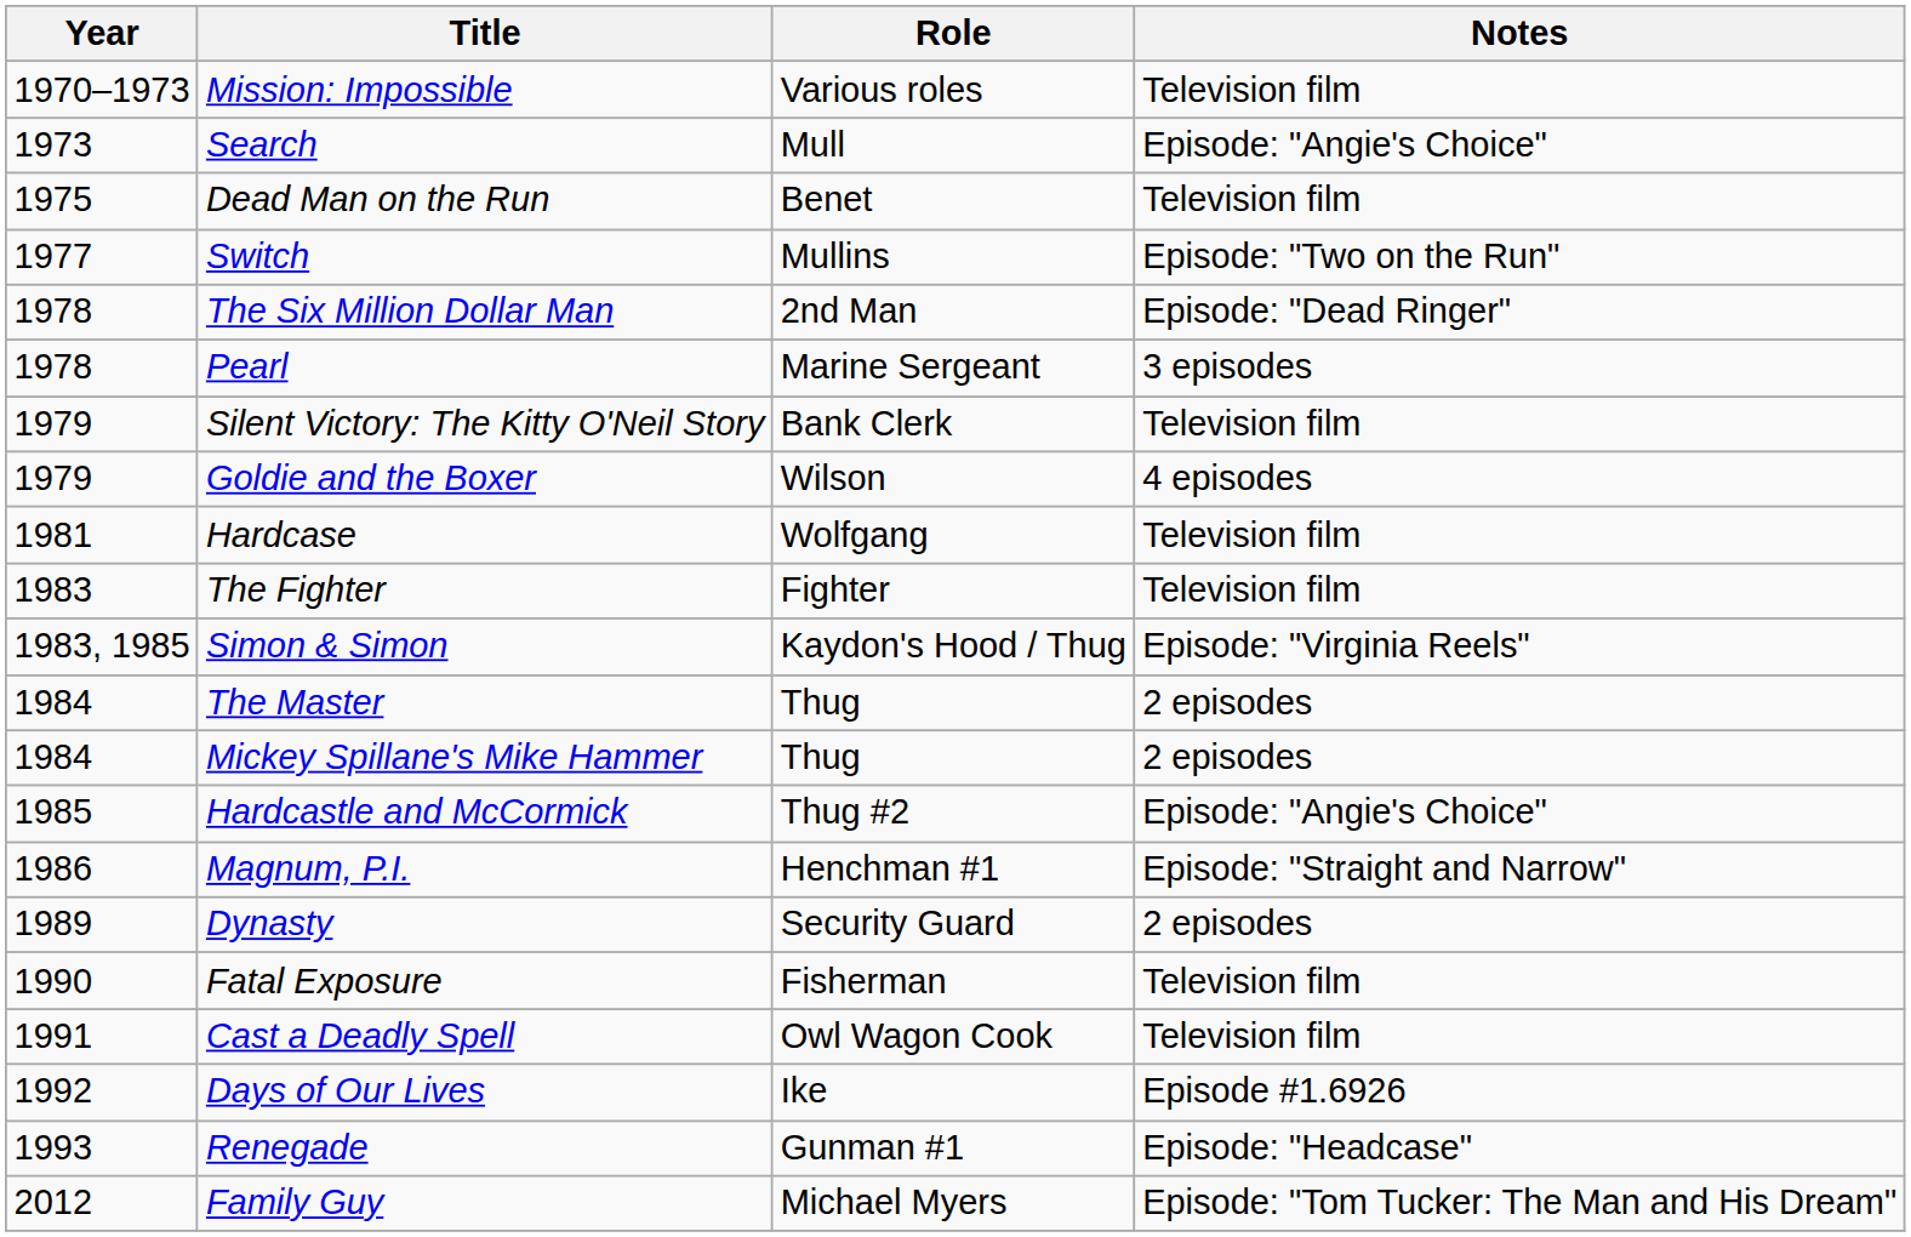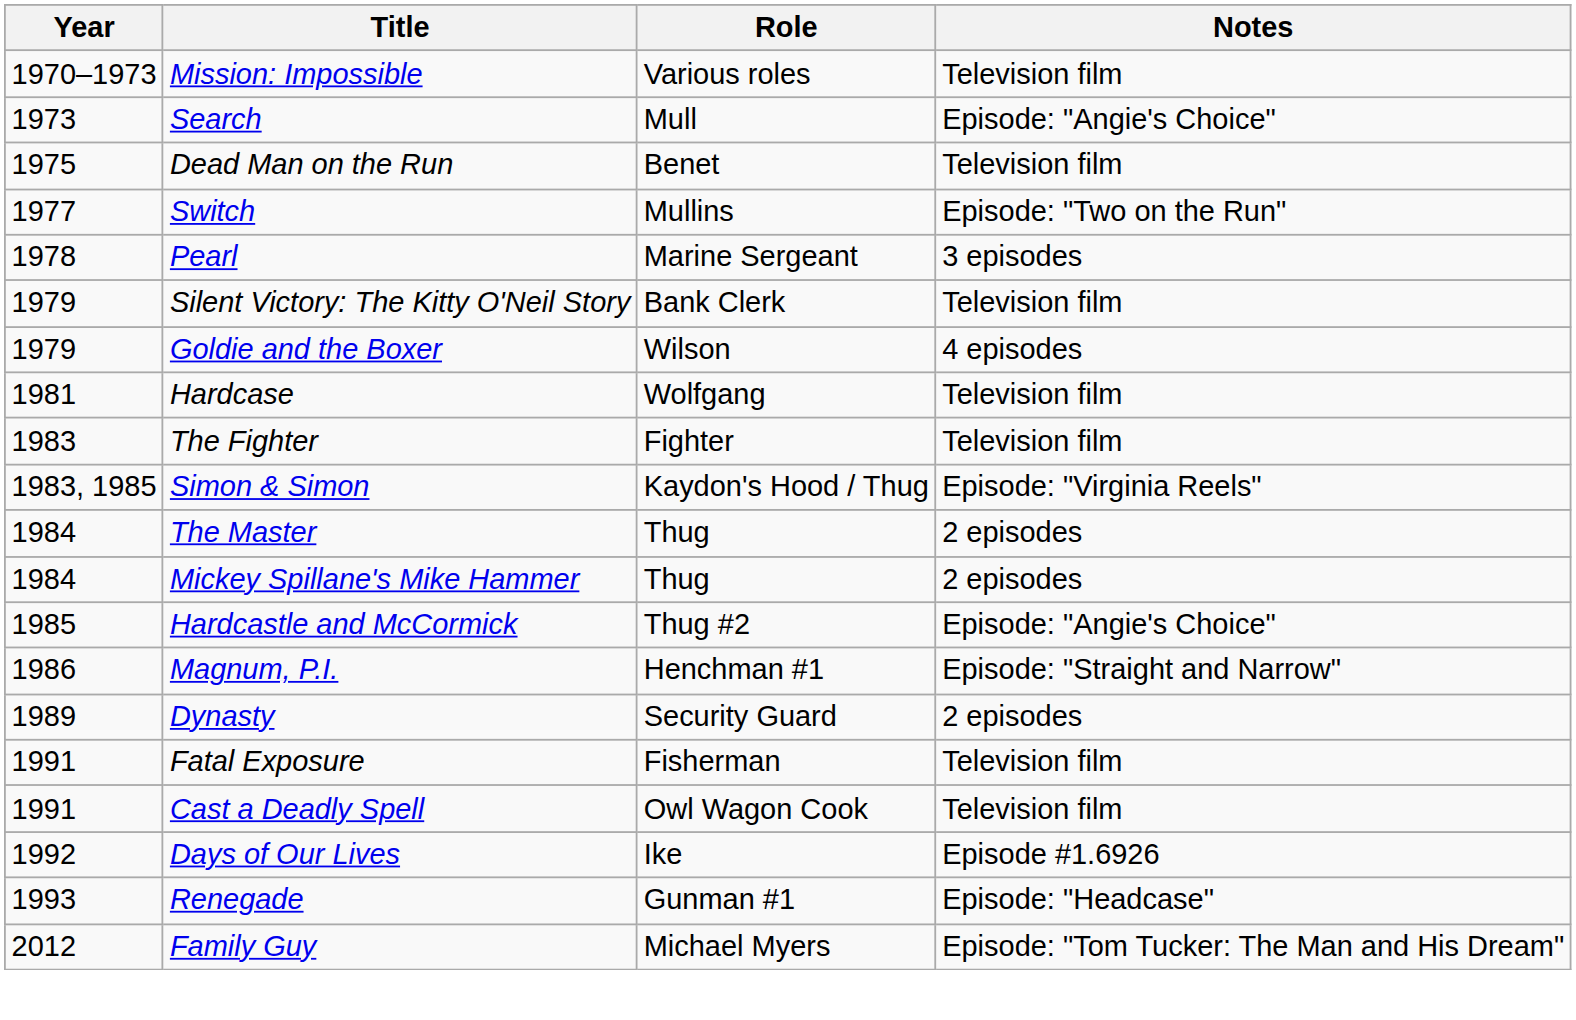- row: 1978 | The Six Million Dollar Man | 2nd Man | Episode: "Dead Ringer"
Fatal Exposure | Year: 1990 -> 1991
